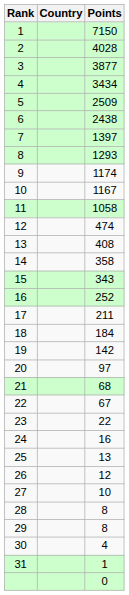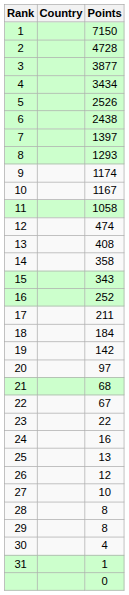2 | Points: 4028 -> 4728
5 | Points: 2509 -> 2526
